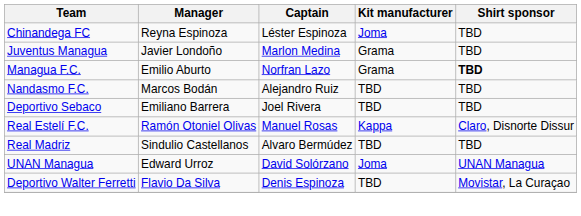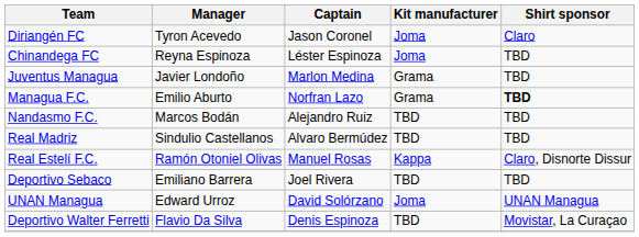+ row: Diriangén FC | Tyron Acevedo | Jason Coronel | Joma | Claro
rows swapped: Real Madriz <-> Deportivo Sebaco
